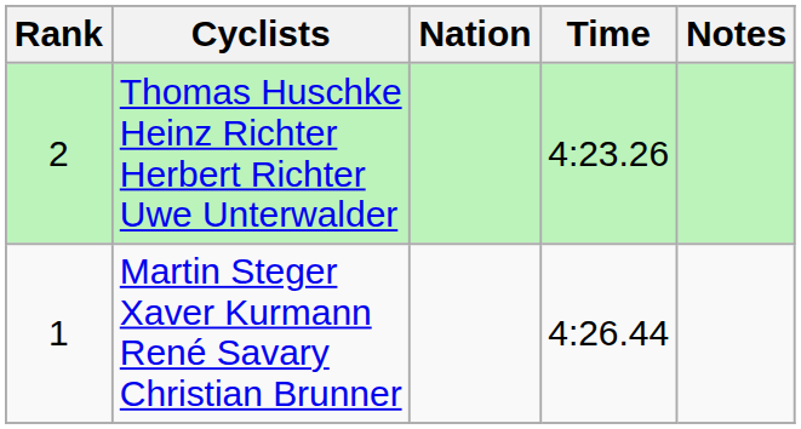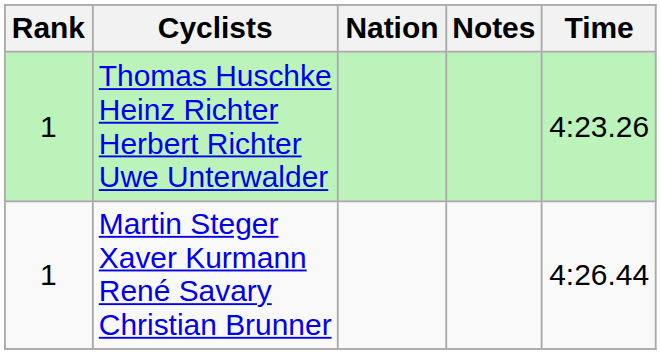columns swapped: Time <-> Notes
Thomas Huschke Heinz Richter Herbert Richter Uwe Unterwalder | Rank: 2 -> 1
